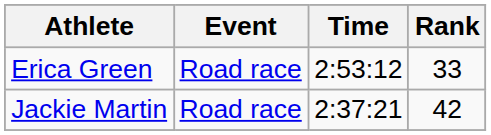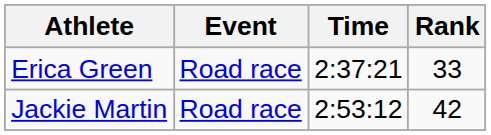Erica Green | Time: 2:53:12 -> 2:37:21
Jackie Martin | Time: 2:37:21 -> 2:53:12
